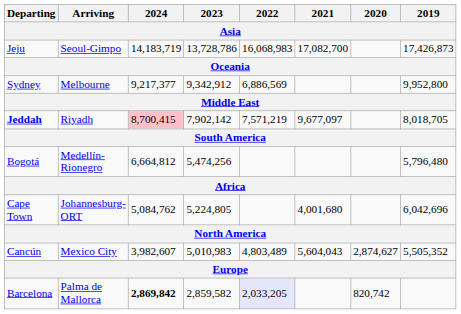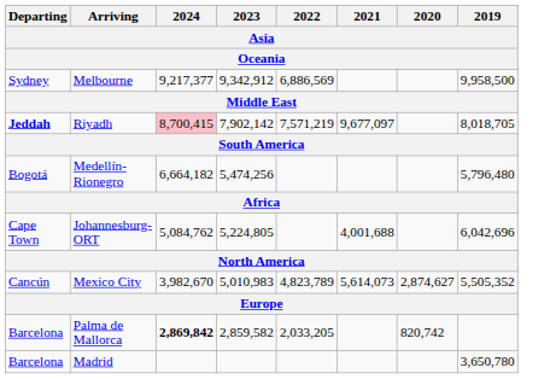- row: Jeju | Seoul-Gimpo | 14,183,719 | 13,728,786 | 16,068,983 | 17,082,700 | 17,426,873
Melbourne | 2019: 9,952,800 -> 9,958,500
Medellín-Rionegro | 2024: 6,664,812 -> 6,664,182
Johannesburg-ORT | 2021: 4,001,680 -> 4,001,688
Mexico City | 2024: 3,982,607 -> 3,982,670
Mexico City | 2022: 4,803,489 -> 4,823,789
Mexico City | 2021: 5,604,043 -> 5,614,073
Palma de Mallorca | 2022: lavender background -> no background
+ row: Barcelona | Madrid | 3,650,780
